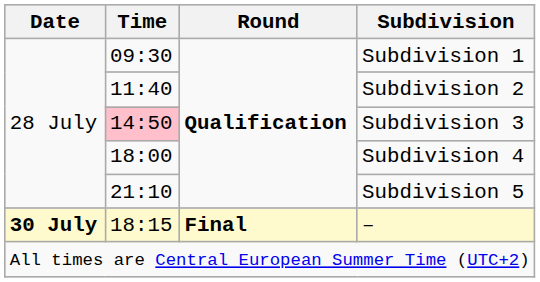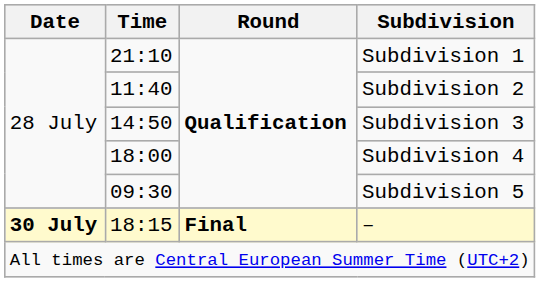Subdivision 1 | Time: 09:30 -> 21:10
Subdivision 3 | Time: pink background -> no background
Subdivision 5 | Time: 21:10 -> 09:30
